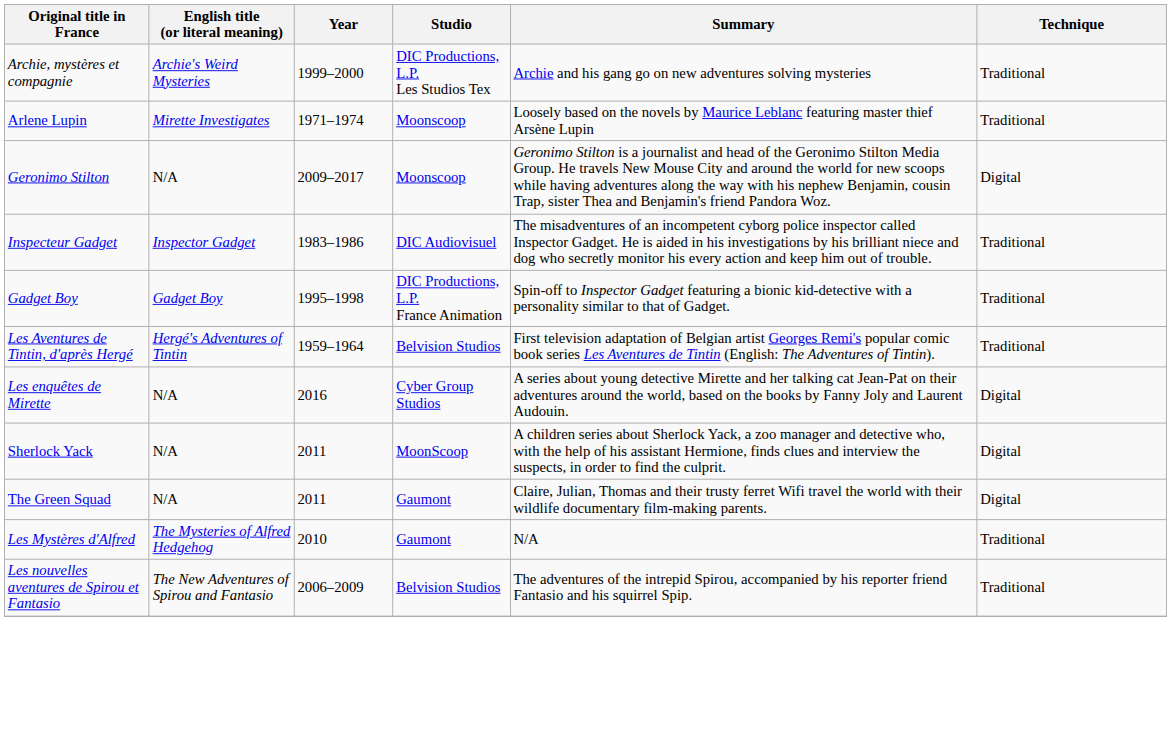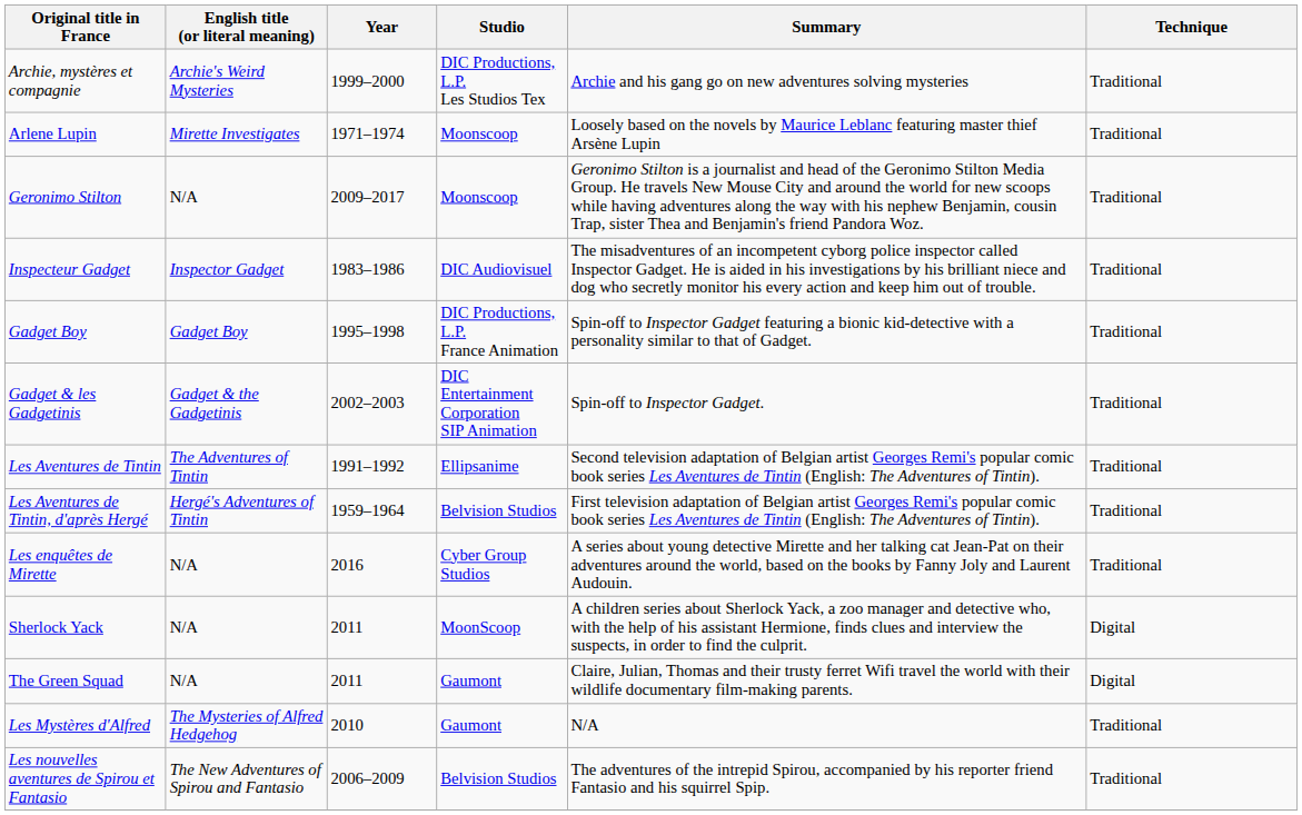Geronimo Stilton | Technique: Digital -> Traditional
+ row: Gadget & les Gadgetinis | Gadget & the Gadgetinis | 2002–2003 | DIC Entertainment Corporation SIP Animation | Spin-off to Inspector Gadget. | Traditional
+ row: Les Aventures de Tintin | The Adventures of Tintin | 1991–1992 | Ellipsanime | Second television adaptation of Belgian artist Georges Remi's popular comic book series Les Aventures de Tintin (English: The Adventures of Tintin). | Traditional
Les enquêtes de Mirette | Technique: Digital -> Traditional
